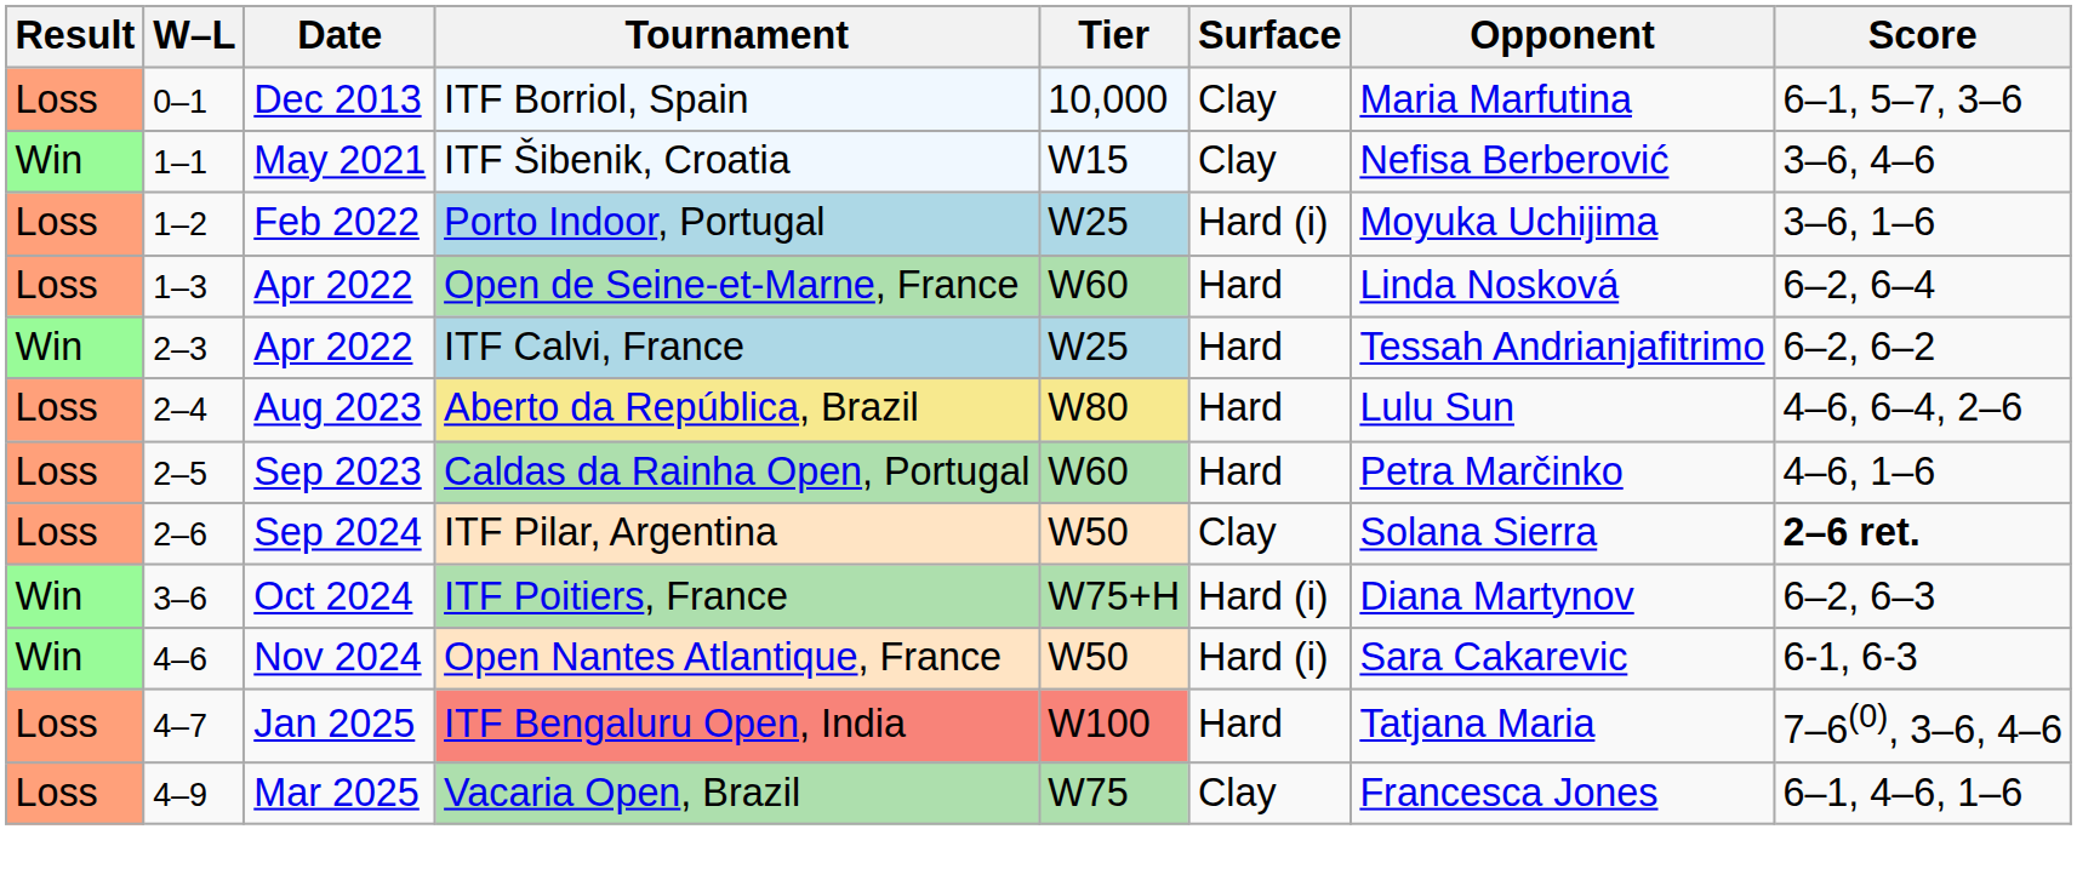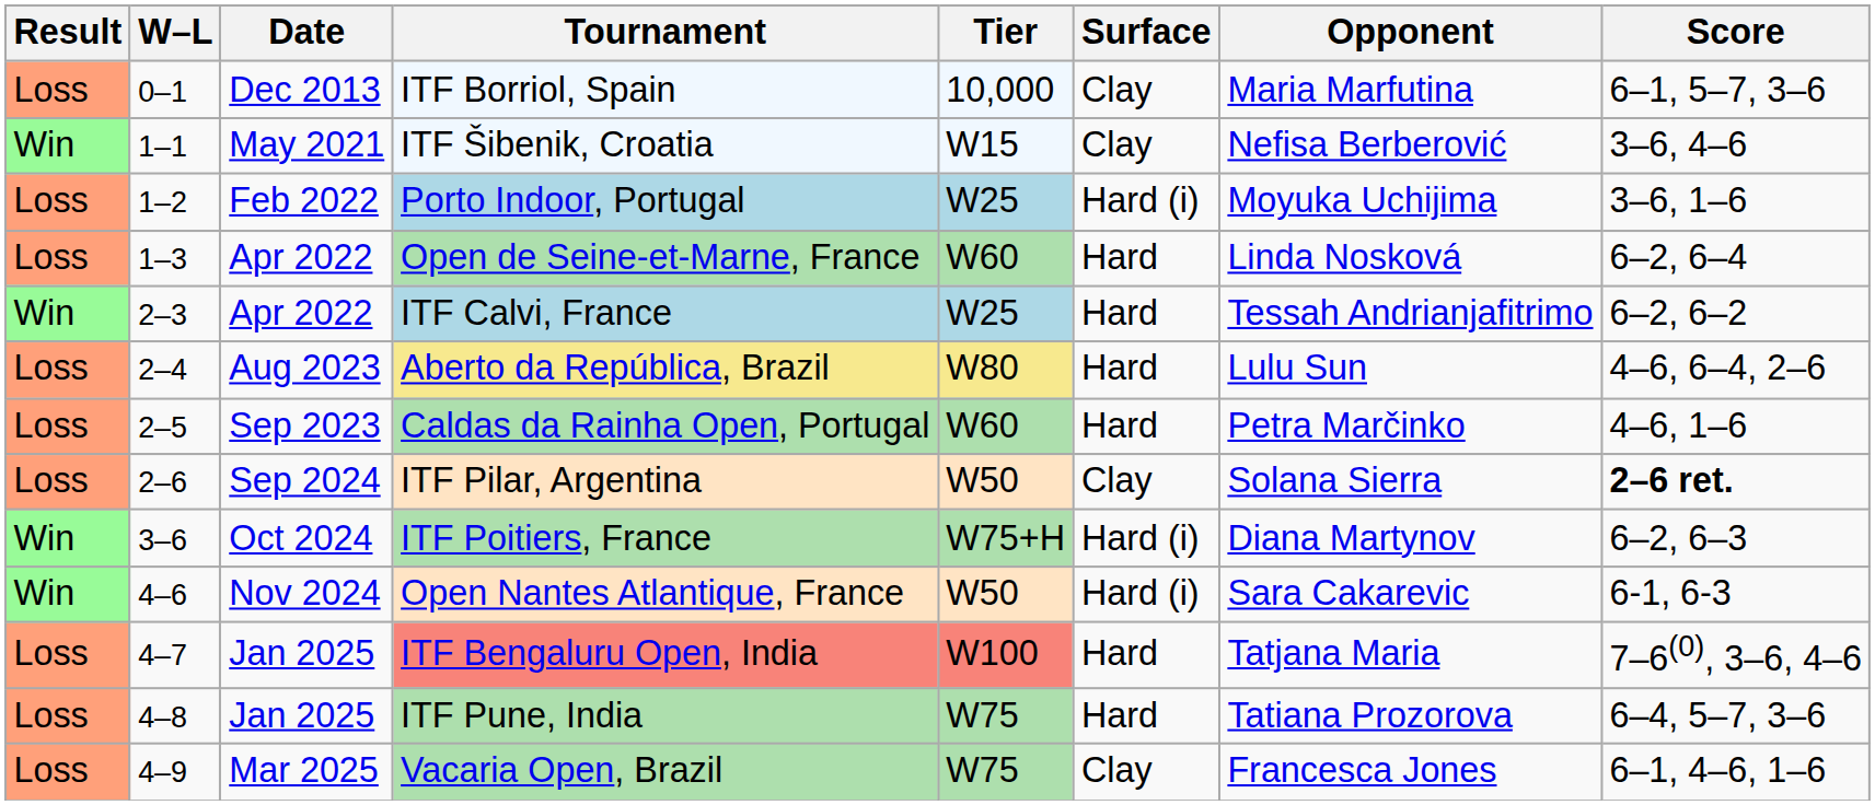+ row: Loss | 4–8 | Jan 2025 | ITF Pune, India | W75 | Hard | Tatiana Prozorova | 6–4, 5–7, 3–6
